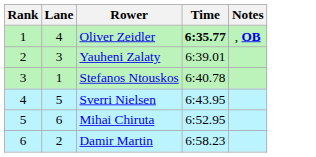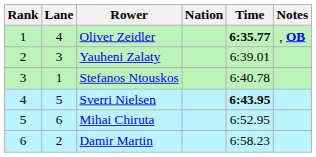+ column: Nation
Sverri Nielsen | Time: normal -> bold
